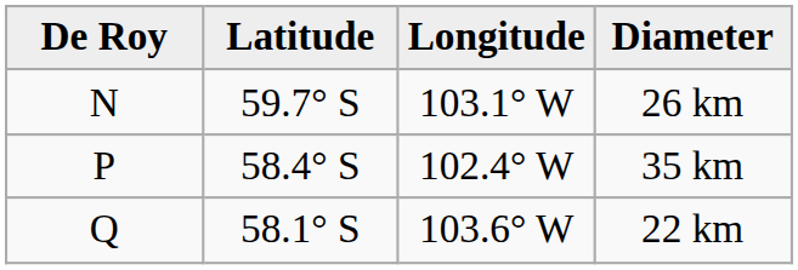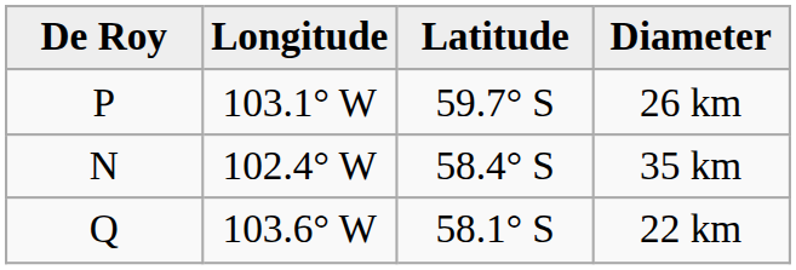columns swapped: Latitude <-> Longitude
26 km | De Roy: N -> P
35 km | De Roy: P -> N
